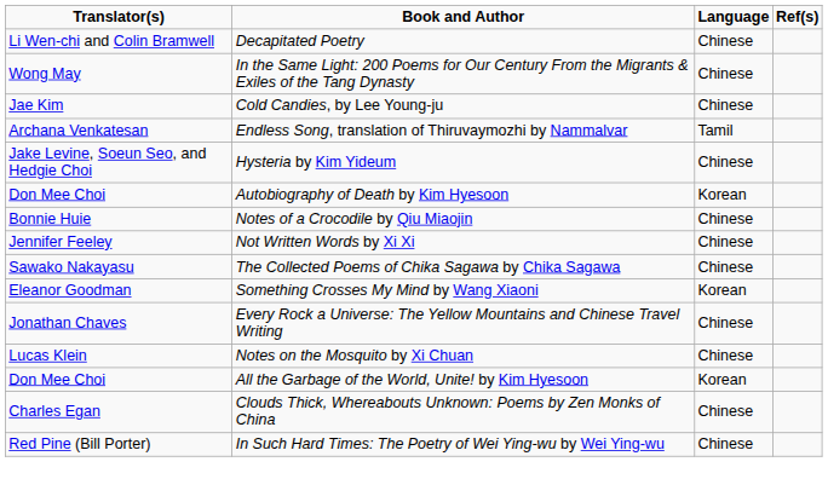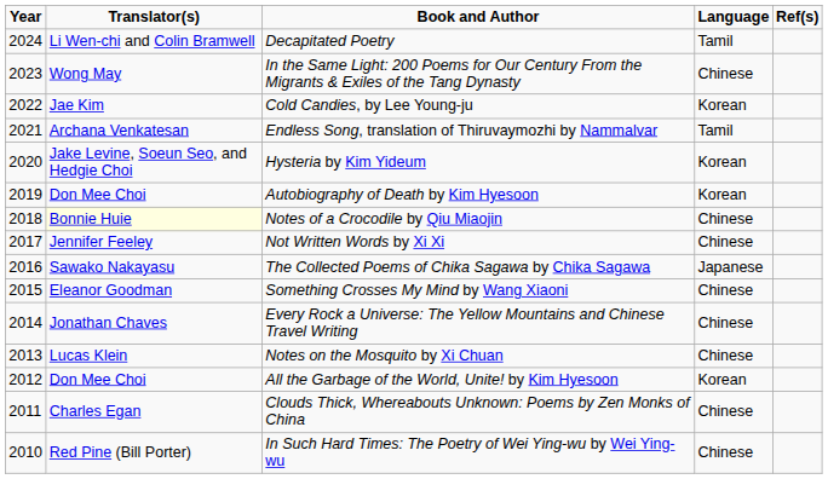+ column: Year | 2024 | 2023 | 2022 | 2021 | 2020 | 2019 | 2018 | 2017 | 2016 | 2015 | 2014 | 2013 | 2012 | 2011 | 2010
Decapitated Poetry | Language: Chinese -> Tamil
Cold Candies, by Lee Young-ju | Language: Chinese -> Korean
Hysteria by Kim Yideum | Language: Chinese -> Korean
Notes of a Crocodile by Qiu Miaojin | Translator(s): no background -> lightyellow background
The Collected Poems of Chika Sagawa by Chika Sagawa | Language: Chinese -> Japanese
Something Crosses My Mind by Wang Xiaoni | Language: Korean -> Chinese
